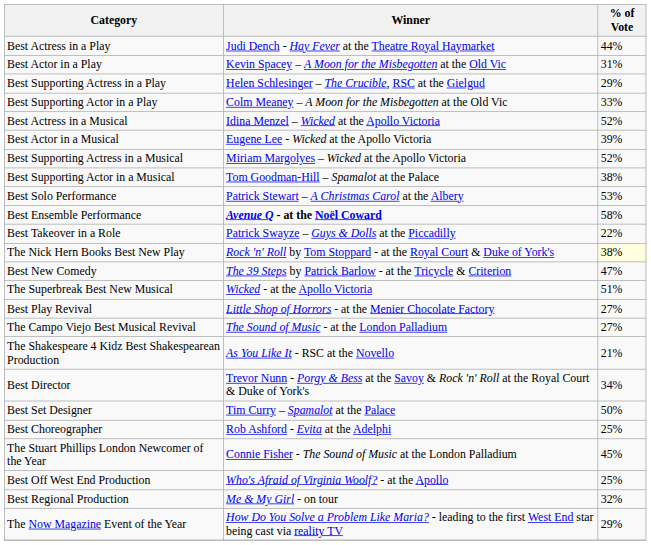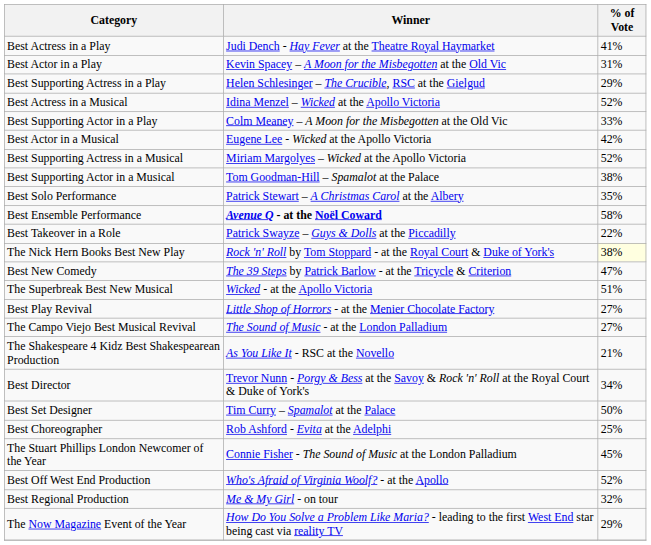Best Actress in a Play | % of Vote: 44% -> 41%
rows swapped: Best Supporting Actor in a Play <-> Best Actress in a Musical
Best Actor in a Musical | % of Vote: 39% -> 42%
Best Solo Performance | % of Vote: 53% -> 35%
Best Off West End Production | % of Vote: 25% -> 52%
